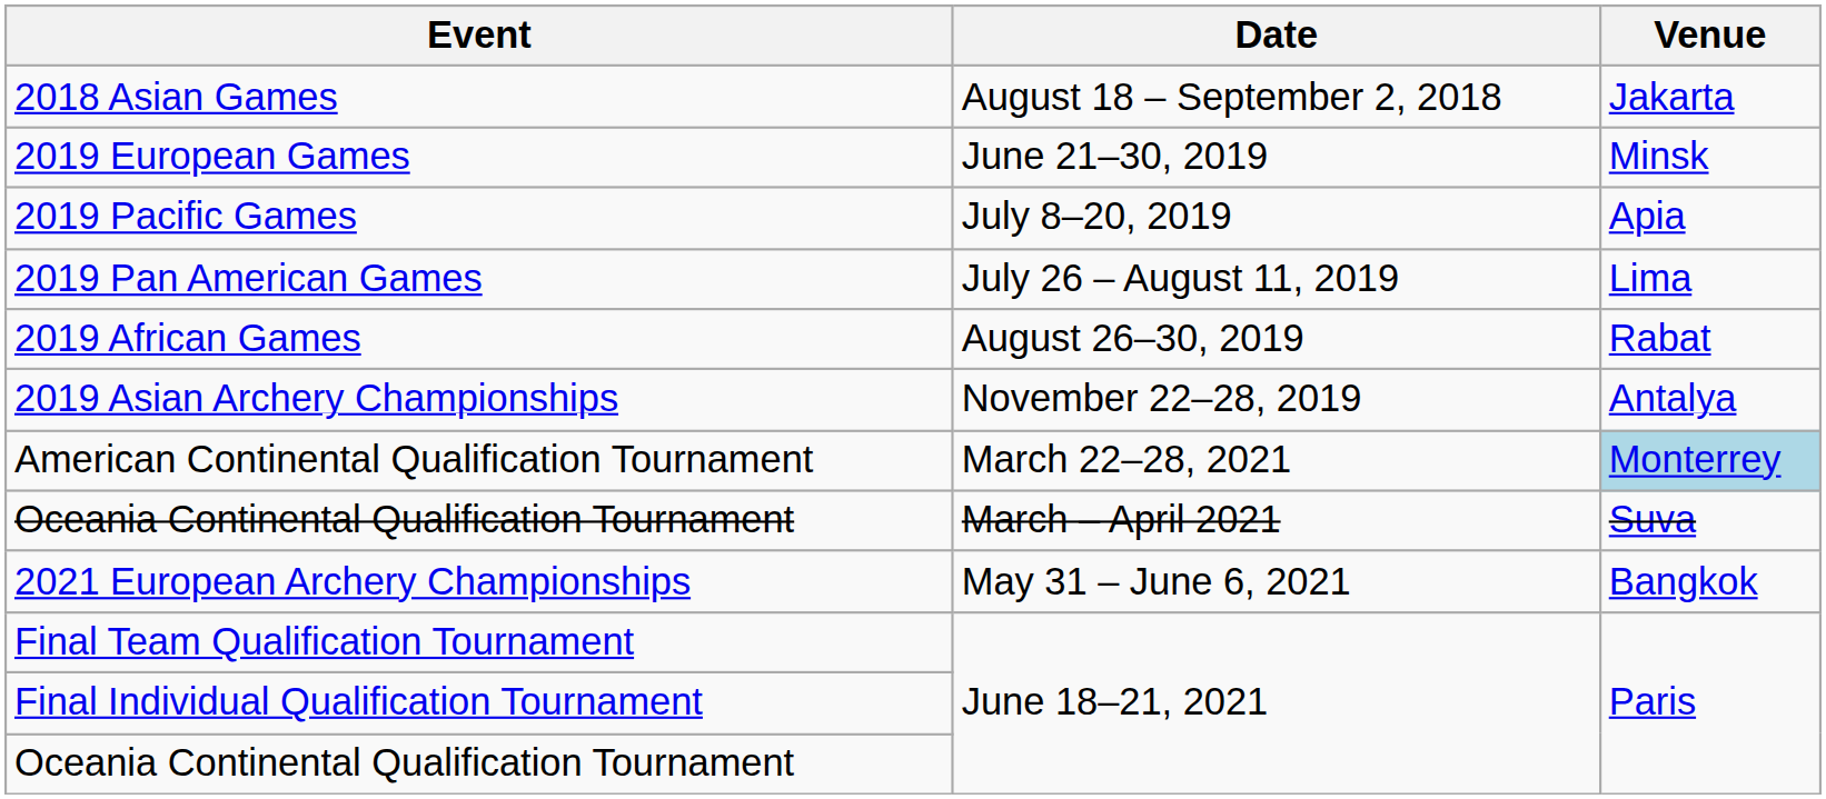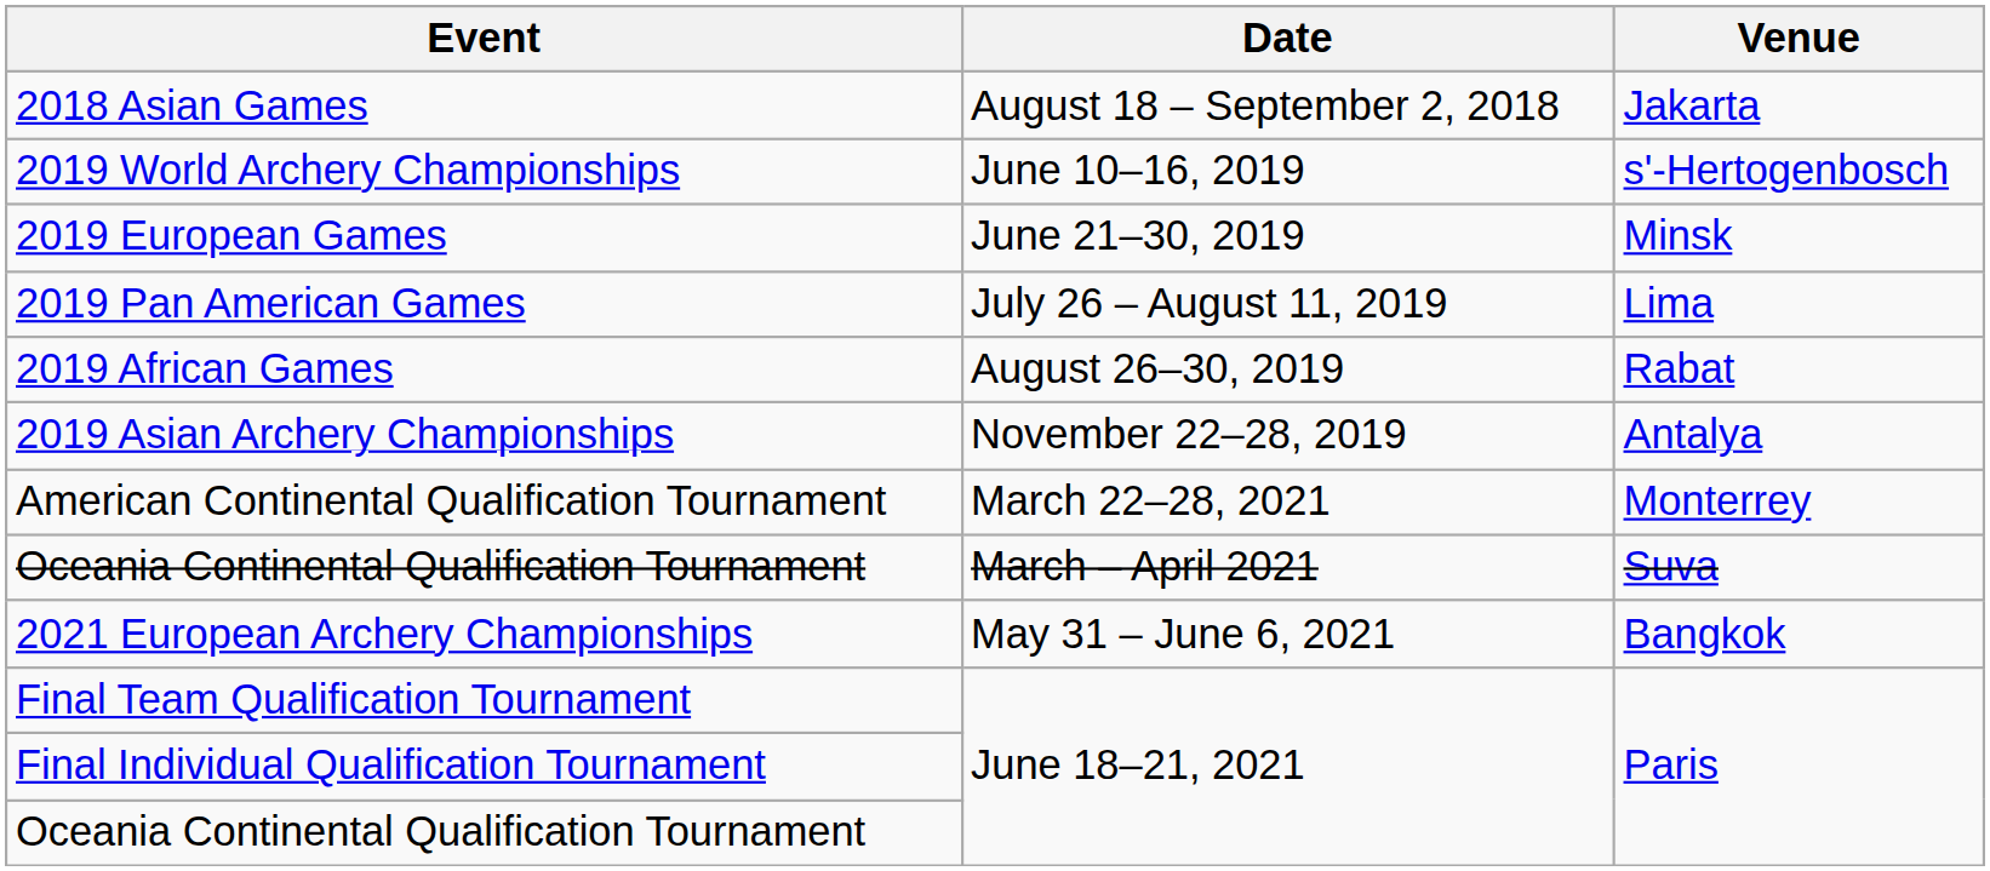+ row: 2019 World Archery Championships | June 10–16, 2019 | s'-Hertogenbosch
- row: 2019 Pacific Games | July 8–20, 2019 | Apia
American Continental Qualification Tournament | Venue: lightblue background -> no background
